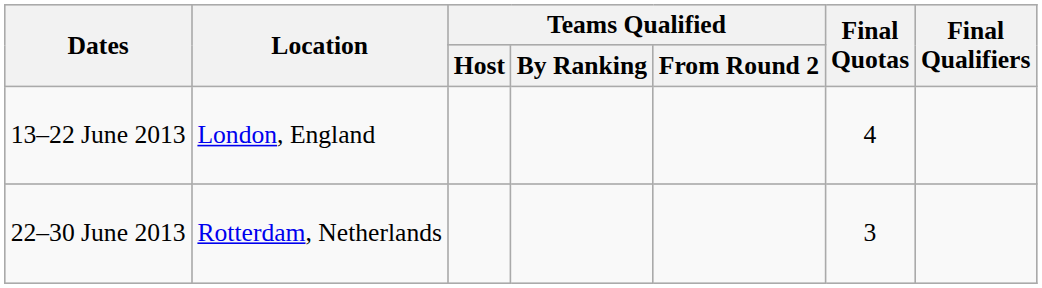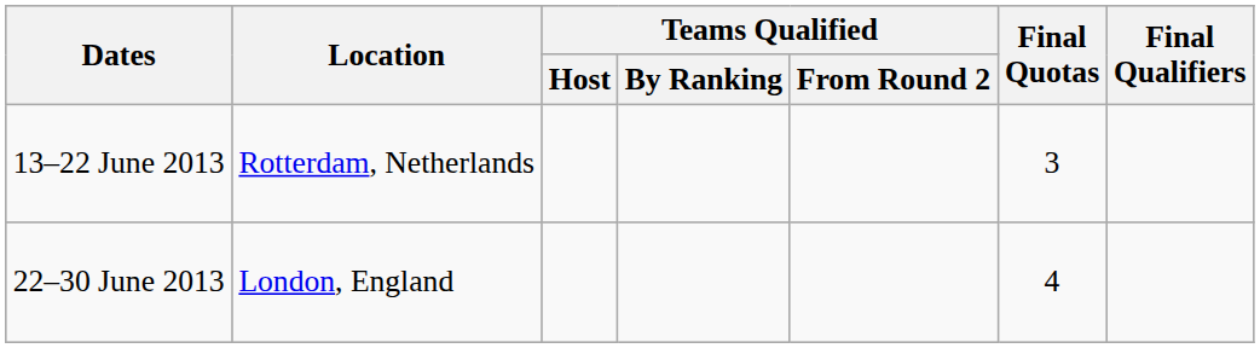13–22 June 2013 | Location: London, England -> Rotterdam, Netherlands
13–22 June 2013 | Final Quotas: 4 -> 3
22–30 June 2013 | Location: Rotterdam, Netherlands -> London, England
22–30 June 2013 | Final Quotas: 3 -> 4
